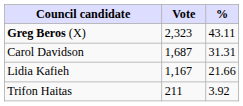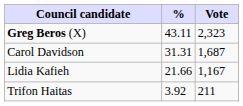columns swapped: Vote <-> %
